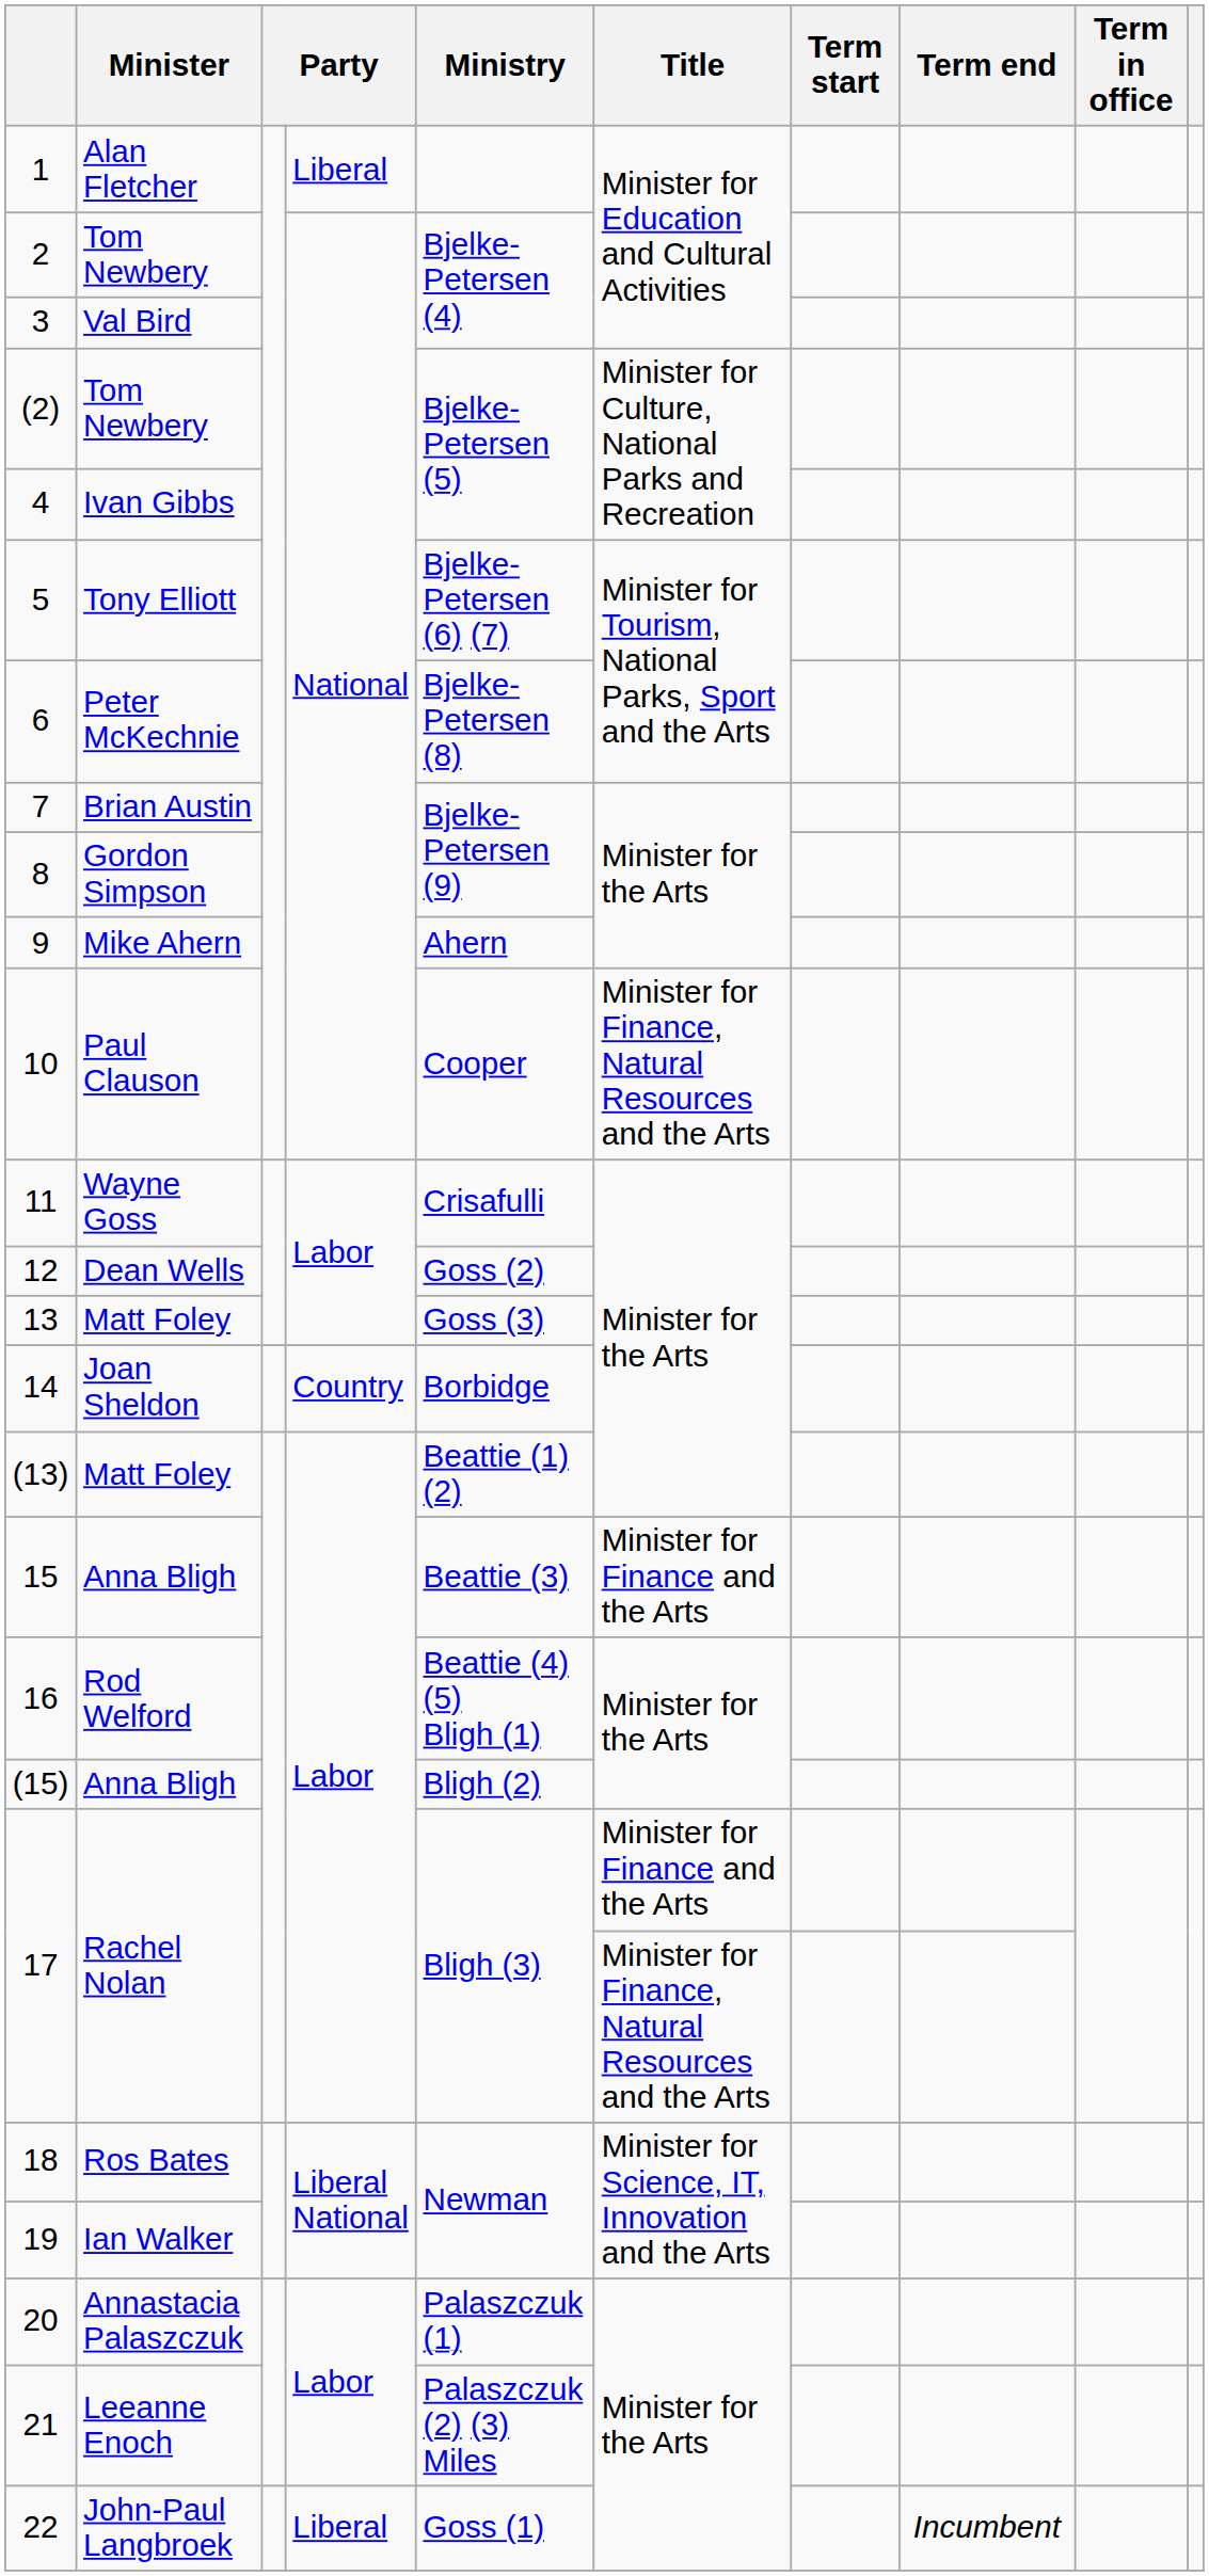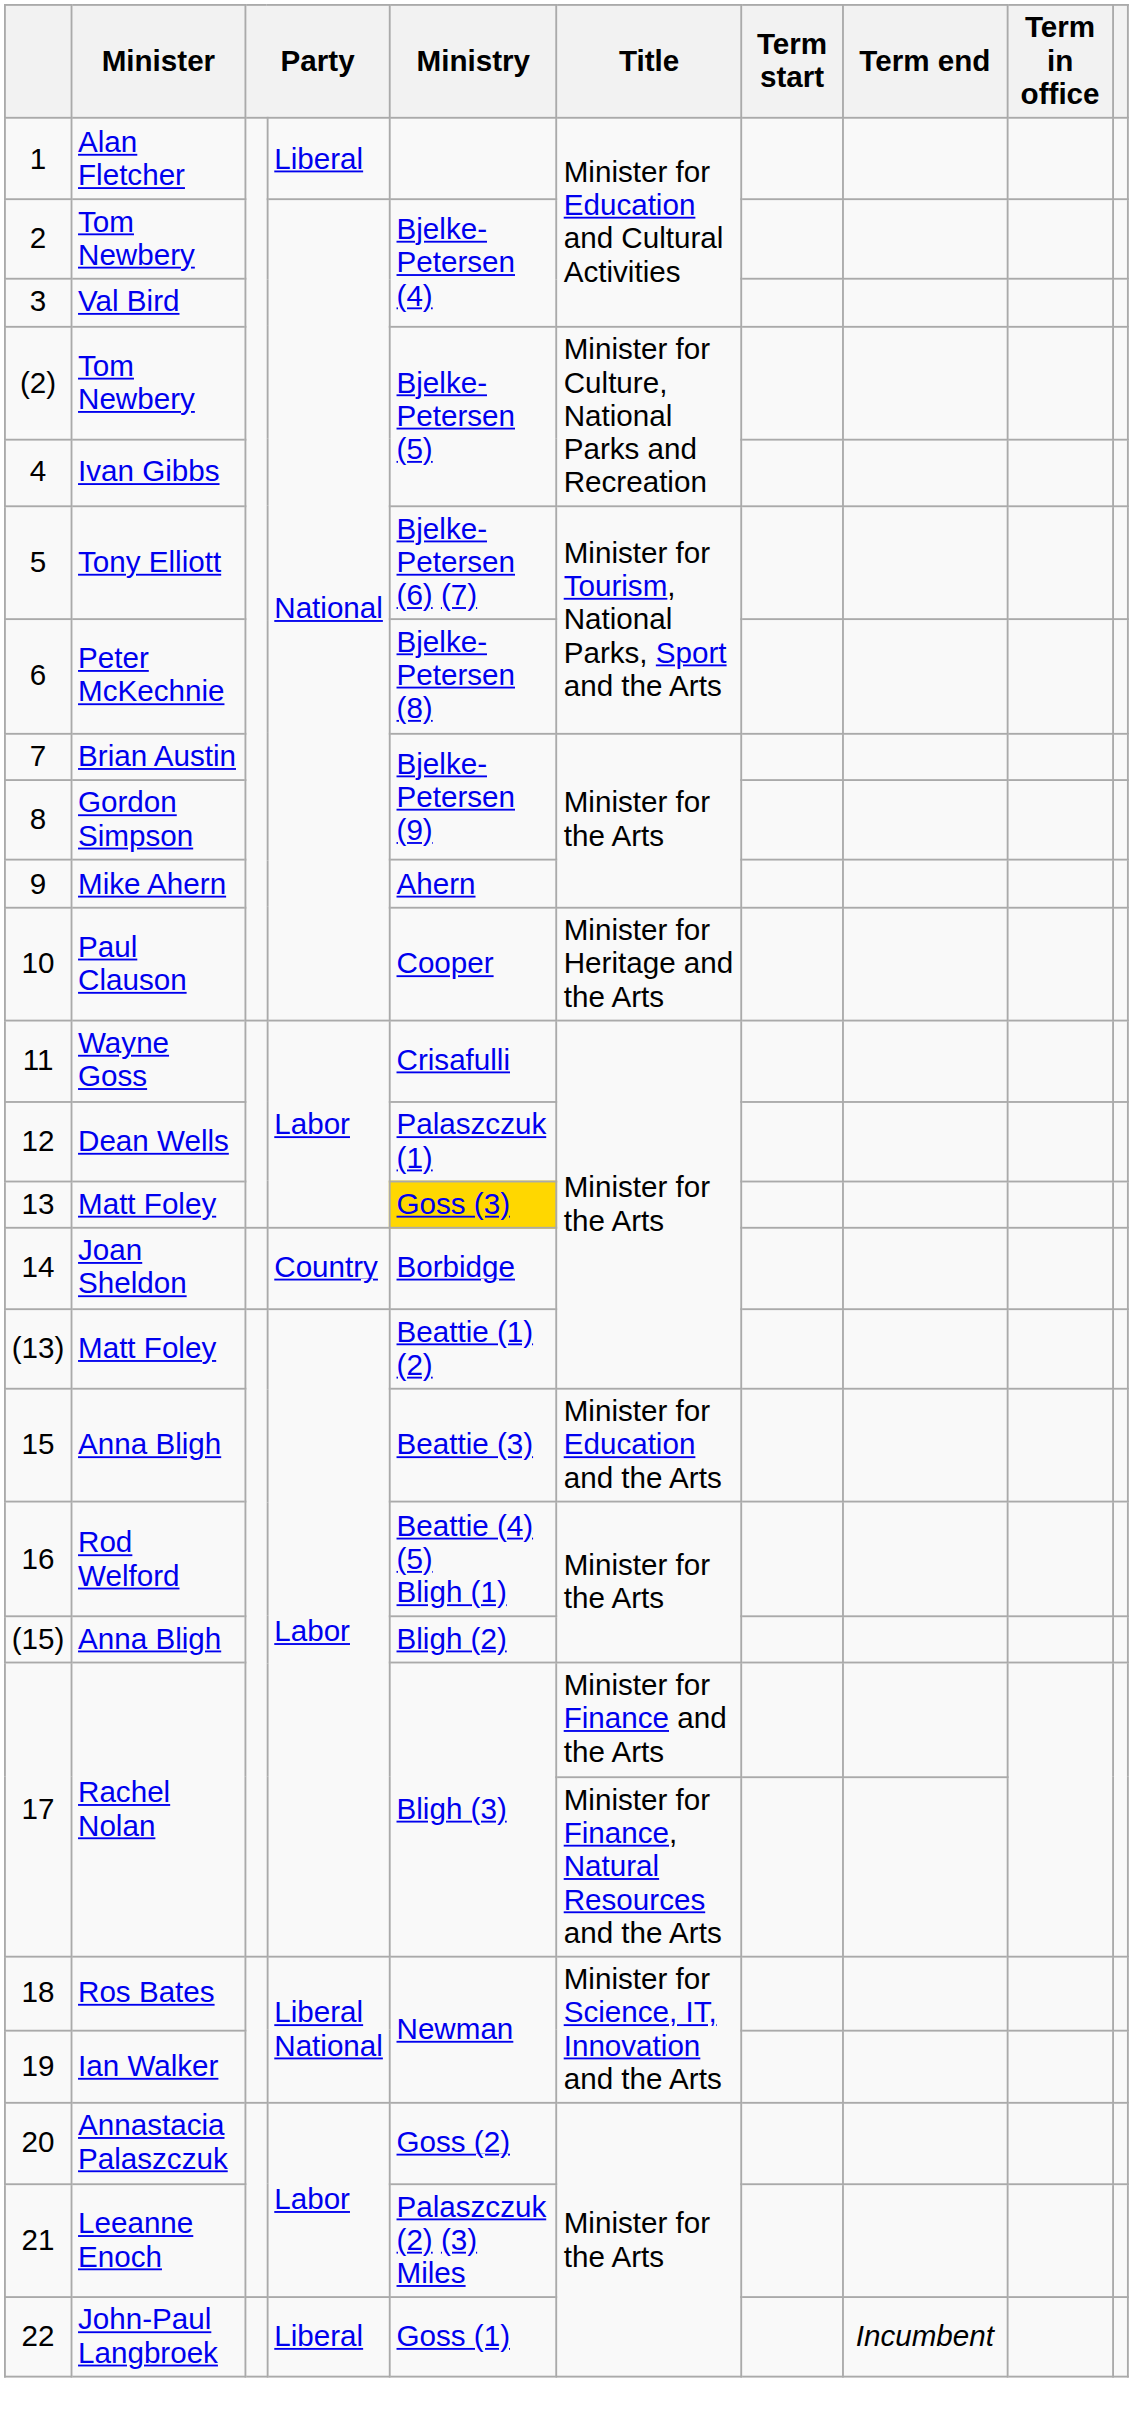10 | Title: Minister for Finance, Natural Resources and the Arts -> Minister for Heritage and the Arts
12 | Ministry: Goss (2) -> Palaszczuk (1)
13 | Ministry: no background -> gold background
15 | Title: Minister for Finance and the Arts -> Minister for Education and the Arts
20 | Ministry: Palaszczuk (1) -> Goss (2)
